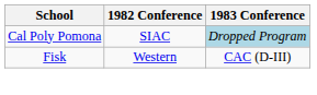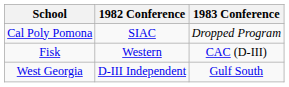Cal Poly Pomona | 1983 Conference: lightblue background -> no background
+ row: West Georgia | D-III Independent | Gulf South
